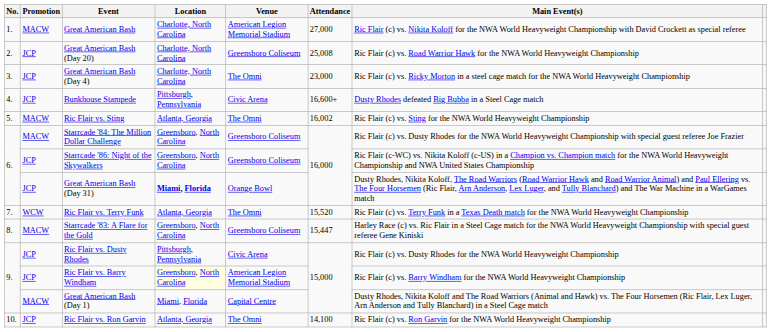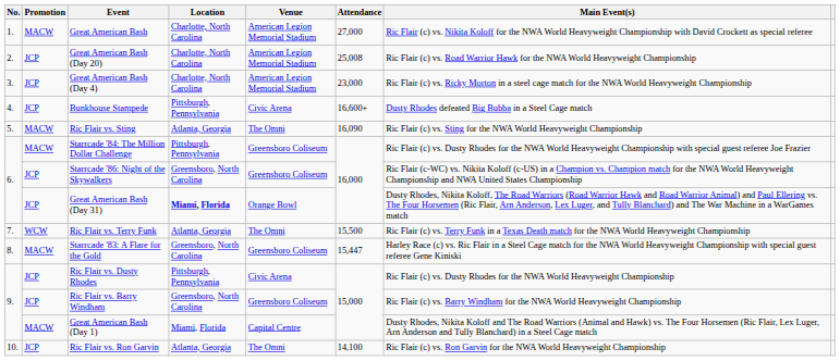Great American Bash (Day 20) | Venue: Greensboro Coliseum -> American Legion Memorial Stadium
Great American Bash (Day 4) | Venue: The Omni -> American Legion Memorial Stadium
Ric Flair vs. Sting | Attendance: 16,002 -> 16,090
Starrcade '84: The Million Dollar Challenge | Location: Greensboro, North Carolina -> Pittsburgh, Pennsylvania
Ric Flair vs. Terry Funk | Attendance: 15,520 -> 15,500
Ric Flair vs. Barry Windham | Location: lightyellow background -> no background
Ric Flair vs. Barry Windham | Venue: American Legion Memorial Stadium -> Greensboro Coliseum
